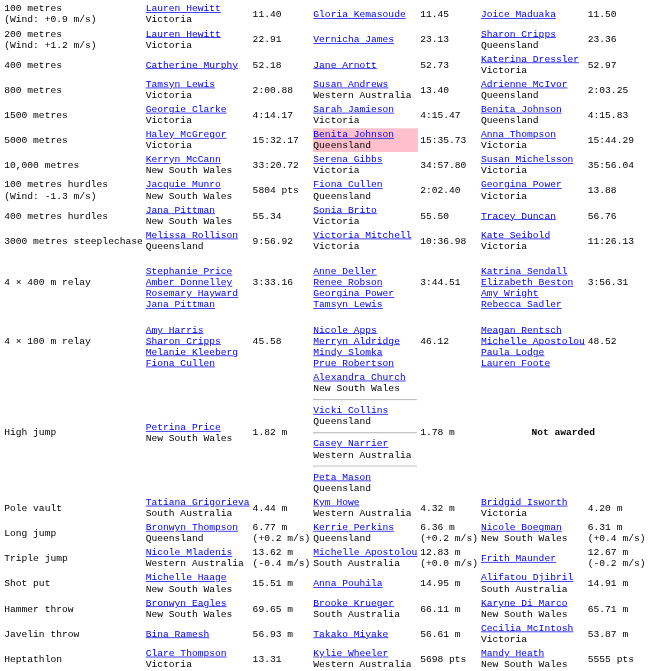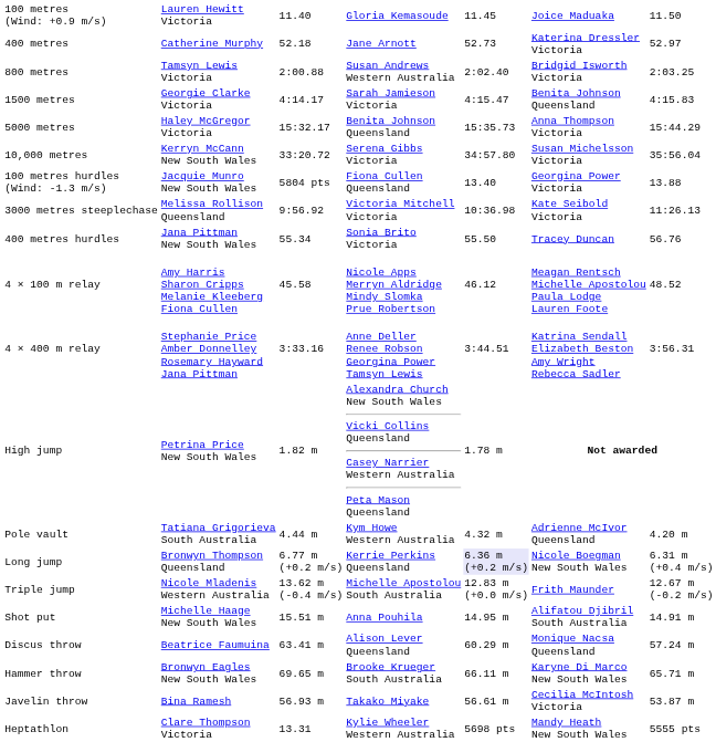- row: 200 metres (Wind: +1.2 m/s) | Lauren Hewitt Victoria | 22.91 | Vernicha James | 23.13 | Sharon Cripps Queensland | 23.36
800 metres | column 5: 13.40 -> 2:02.40
800 metres | column 6: Adrienne McIvor Queensland -> Bridgid Isworth Victoria
5000 metres | column 4: pink background -> no background
100 metres hurdles (Wind: -1.3 m/s) | column 5: 2:02.40 -> 13.40
rows swapped: 400 metres hurdles <-> 3000 metres steeplechase
rows swapped: 4 × 100 m relay <-> 4 × 400 m relay
Pole vault | column 6: Bridgid Isworth Victoria -> Adrienne McIvor Queensland
Long jump | column 5: no background -> lavender background
+ row: Discus throw | Beatrice Faumuina | 63.41 m | Alison Lever Queensland | 60.29 m | Monique Nacsa Queensland | 57.24 m
